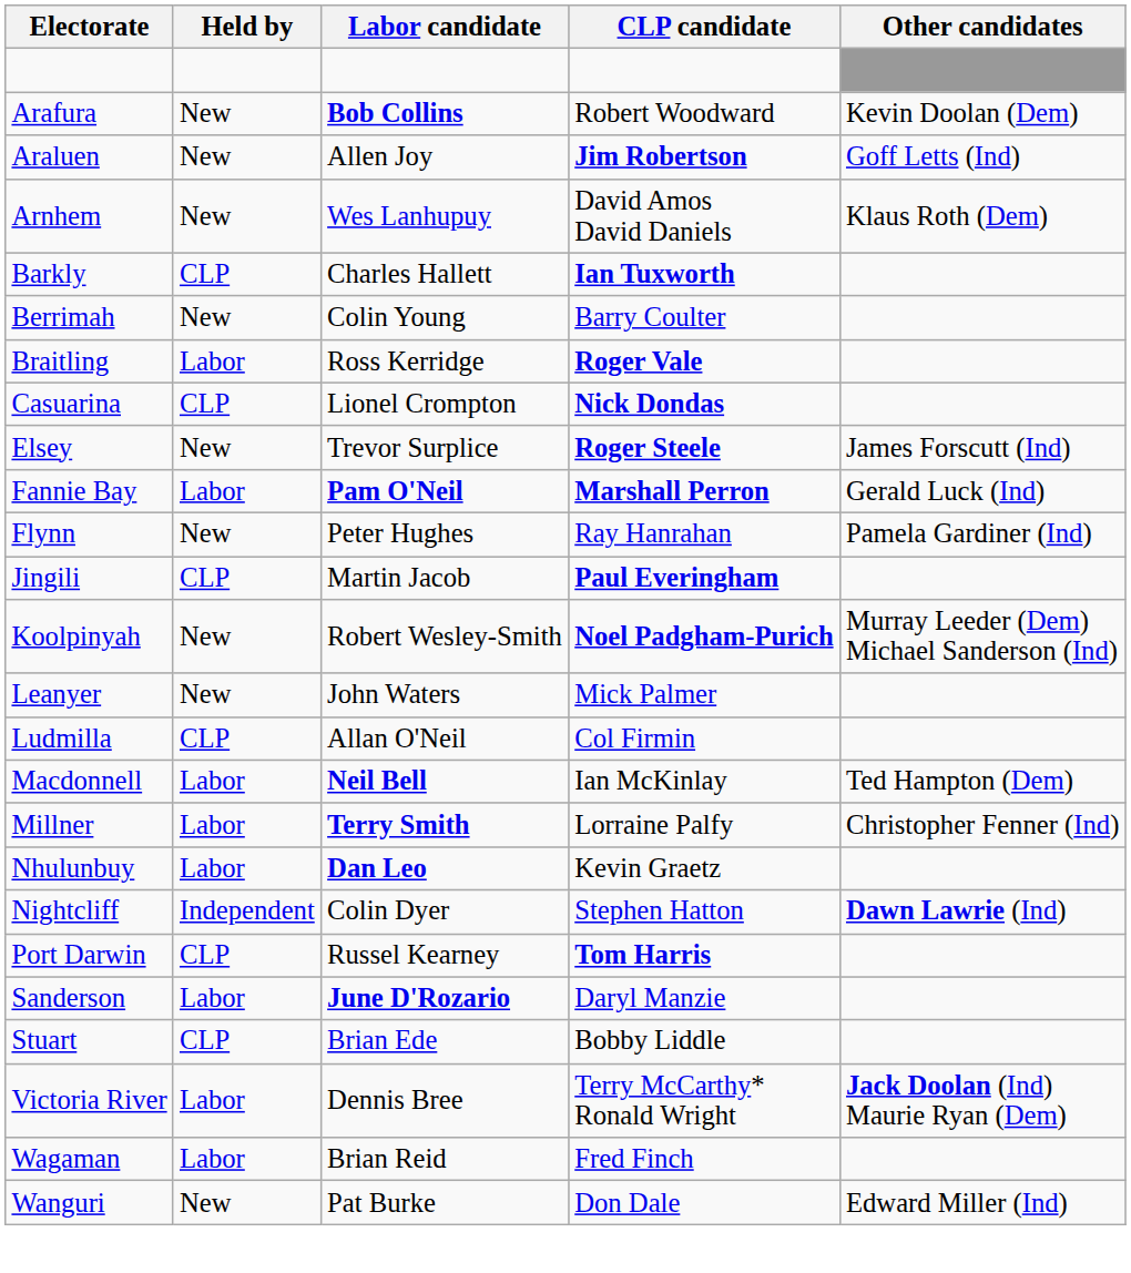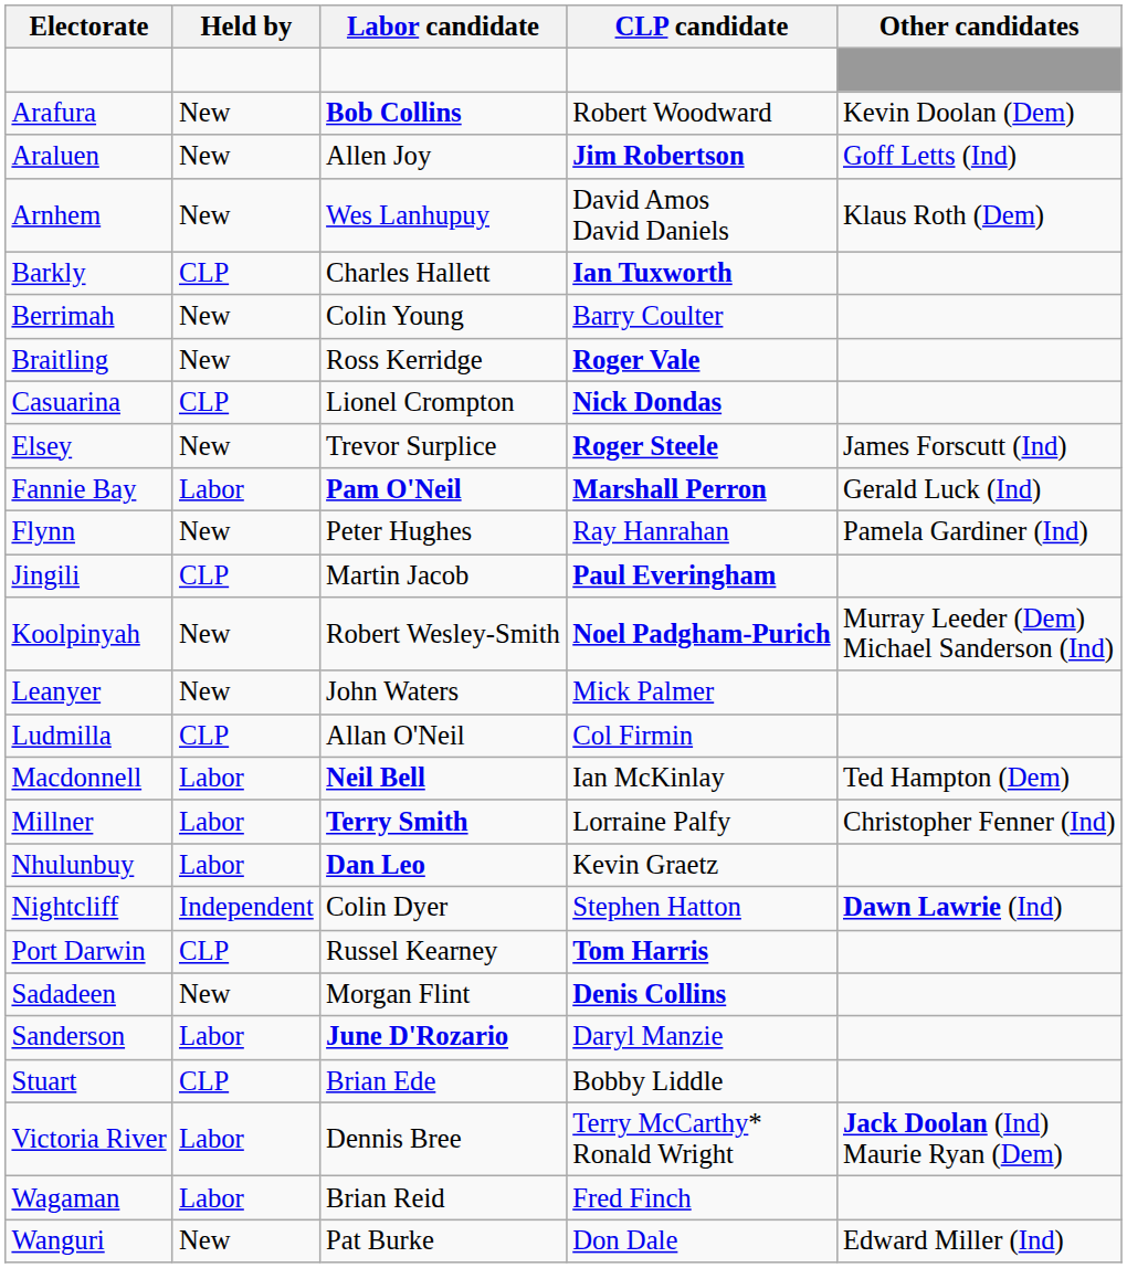Braitling | Held by: Labor -> New
+ row: Sadadeen | New | Morgan Flint | Denis Collins
